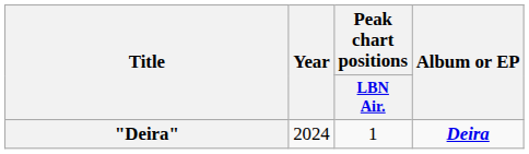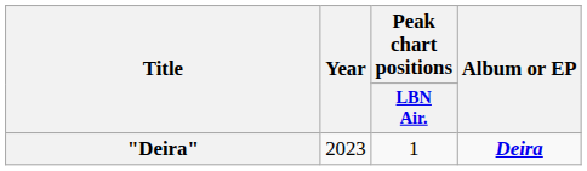"Deira" | Year: 2024 -> 2023
